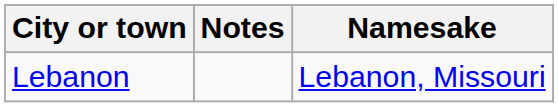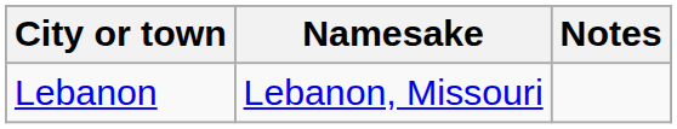columns swapped: Namesake <-> Notes
